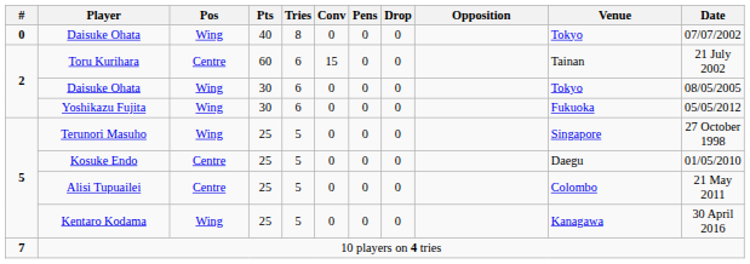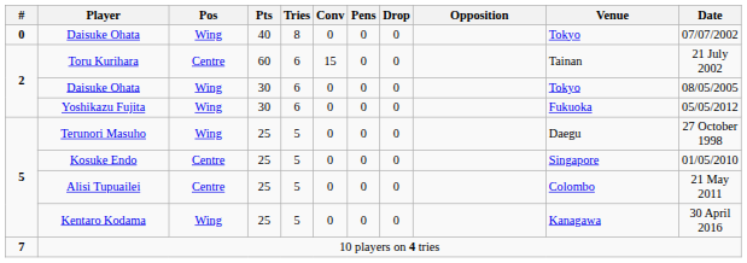Terunori Masuho | Venue: Singapore -> Daegu
Kosuke Endo | Venue: Daegu -> Singapore
